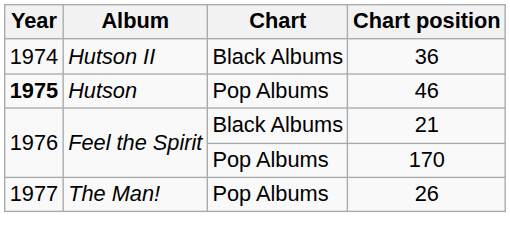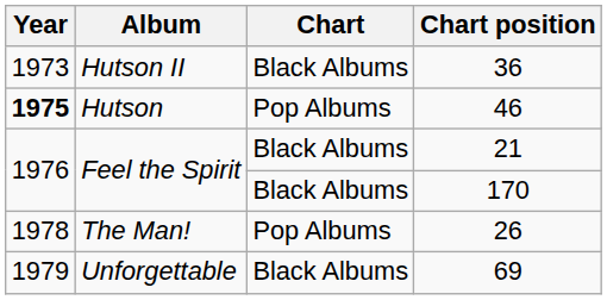36 | Year: 1974 -> 1973
170 | Chart: Pop Albums -> Black Albums
26 | Year: 1977 -> 1978
+ row: 1979 | Unforgettable | Black Albums | 69
